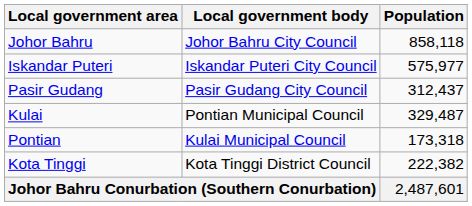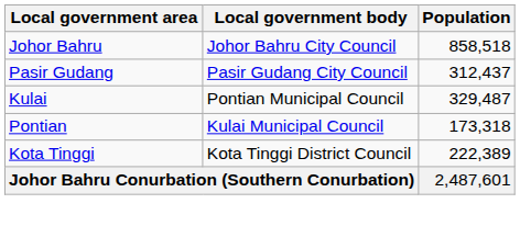Johor Bahru | Population: 858,118 -> 858,518
- row: Iskandar Puteri | Iskandar Puteri City Council | 575,977
Kota Tinggi | Population: 222,382 -> 222,389
